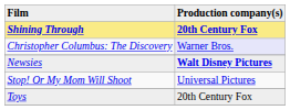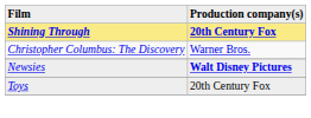Christopher Columbus: The Discovery | Production company(s): lavender background -> no background
- row: Stop! Or My Mom Will Shoot | Universal Pictures
